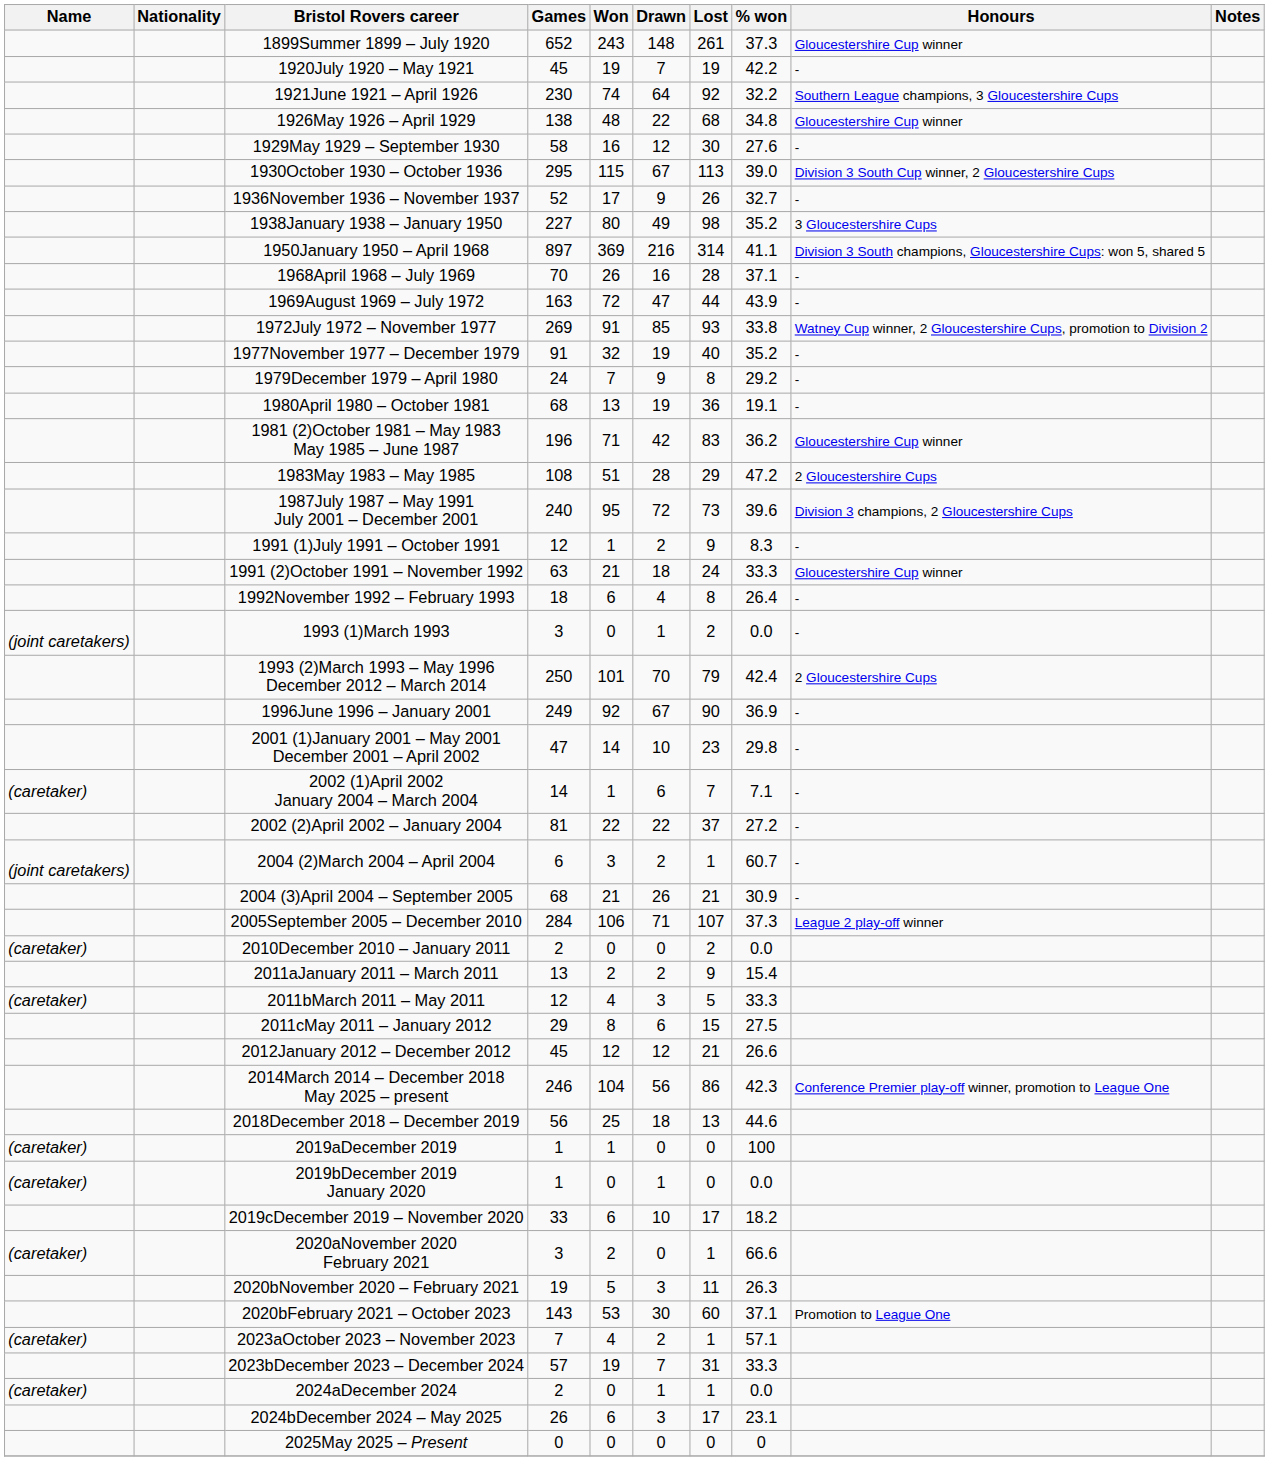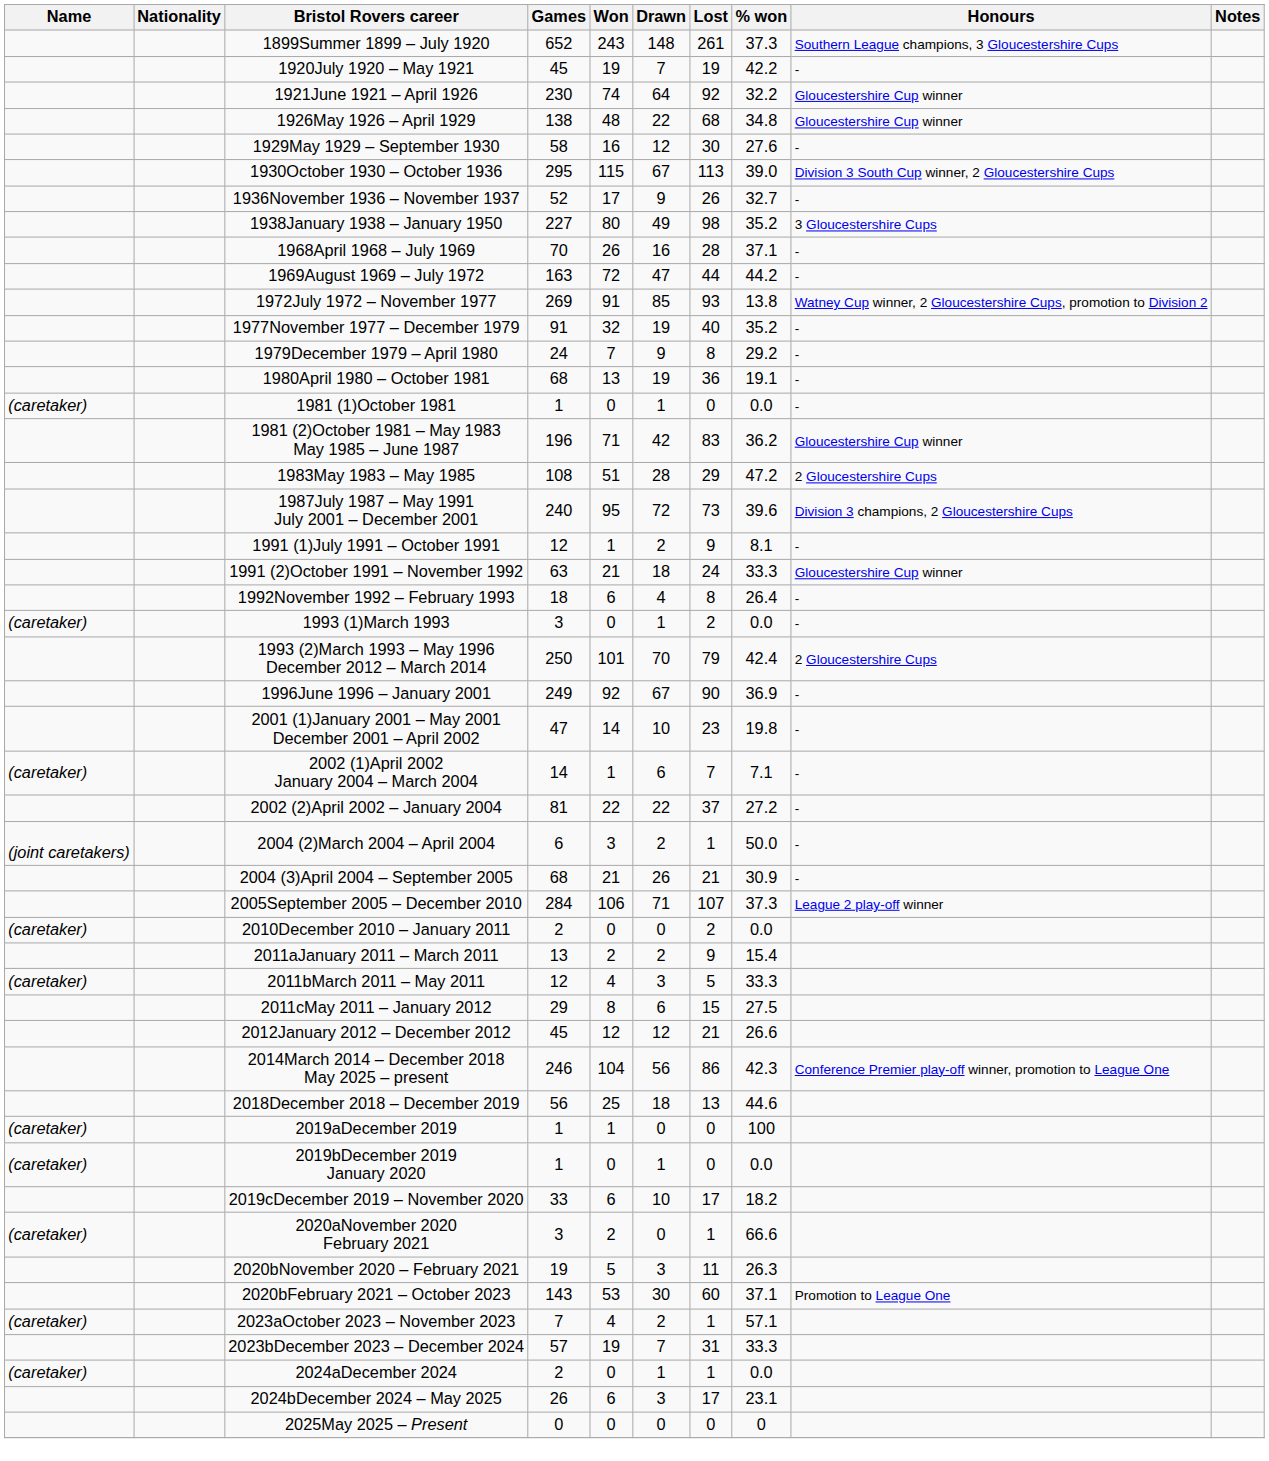1899Summer 1899 – July 1920 | Honours: Gloucestershire Cup winner -> Southern League champions, 3 Gloucestershire Cups
1921June 1921 – April 1926 | Honours: Southern League champions, 3 Gloucestershire Cups -> Gloucestershire Cup winner
- row: 1950January 1950 – April 1968 | 897 | 369 | 216 | 314 | 41.1 | Division 3 South champions, Gloucestershire Cups: won 5, shared 5
1969August 1969 – July 1972 | % won: 43.9 -> 44.2
1972July 1972 – November 1977 | % won: 33.8 -> 13.8
+ row: (caretaker) | 1981 (1)October 1981 | 1 | 0 | 1 | 0 | 0.0 | -
1991 (1)July 1991 – October 1991 | % won: 8.3 -> 8.1
1993 (1)March 1993 | Name: (joint caretakers) -> (caretaker)
2001 (1)January 2001 – May 2001 December 2001 – April 2002 | % won: 29.8 -> 19.8
2004 (2)March 2004 – April 2004 | % won: 60.7 -> 50.0
